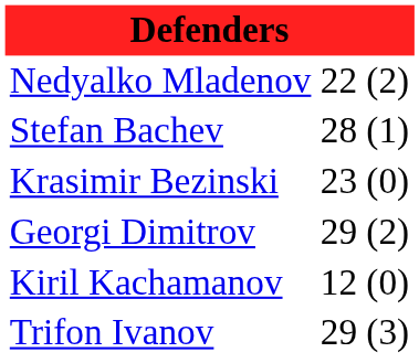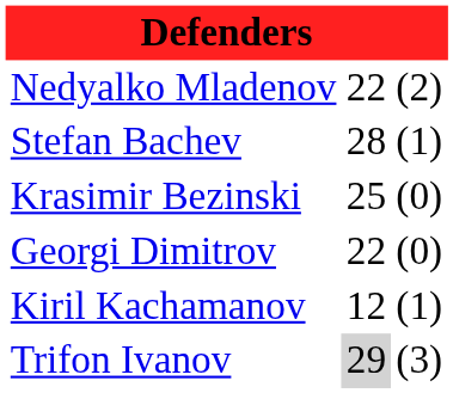Krasimir Bezinski | column 2: 23 -> 25
Georgi Dimitrov | column 2: 29 -> 22
Georgi Dimitrov | column 3: (2) -> (0)
Kiril Kachamanov | column 3: (0) -> (1)
Trifon Ivanov | column 2: no background -> lightgrey background
